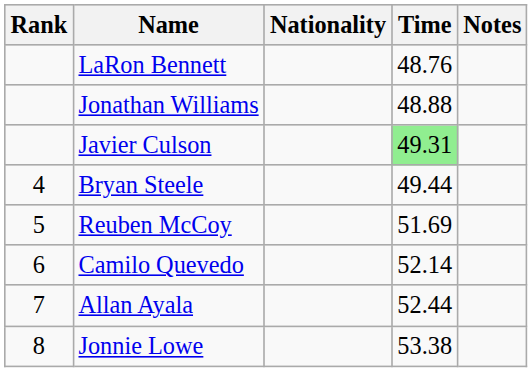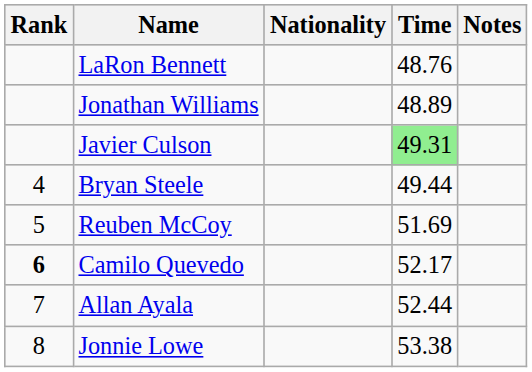Jonathan Williams | Time: 48.88 -> 48.89
Camilo Quevedo | Rank: normal -> bold
Camilo Quevedo | Time: 52.14 -> 52.17
